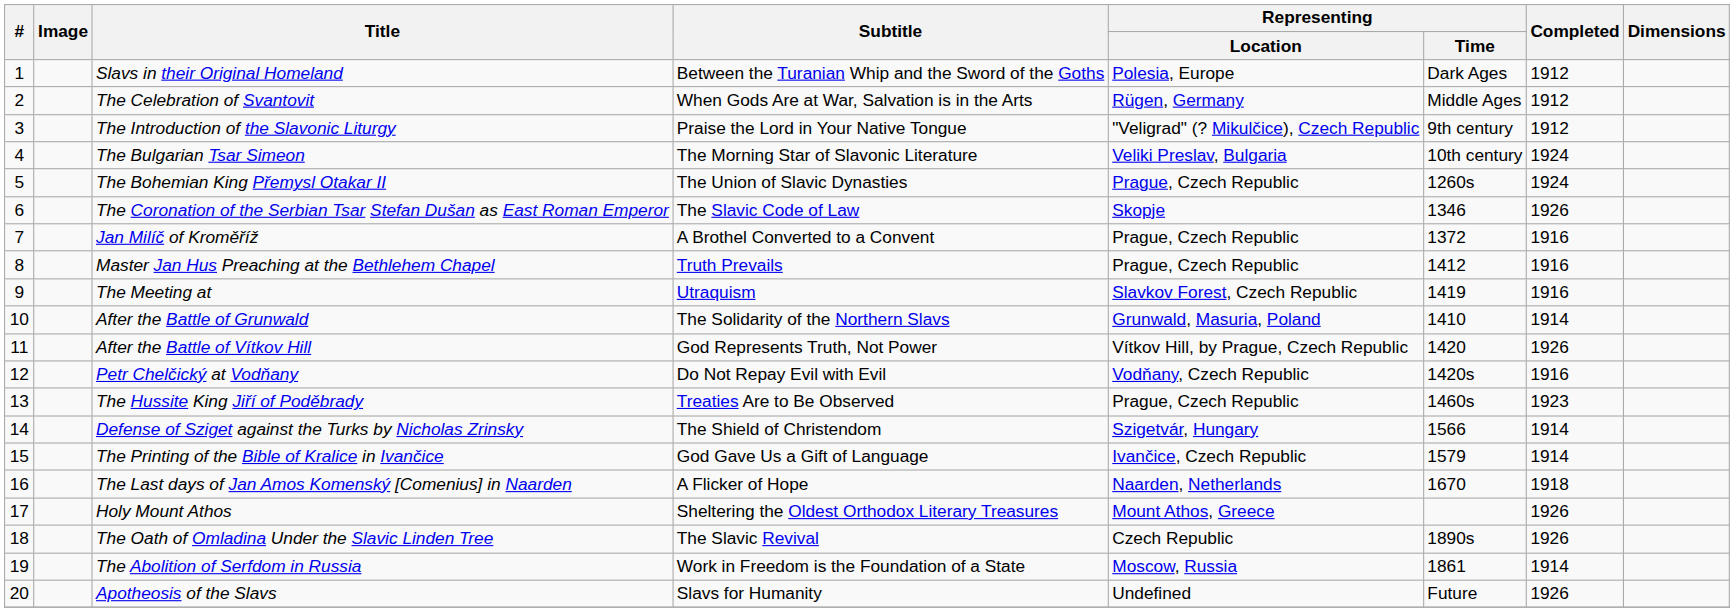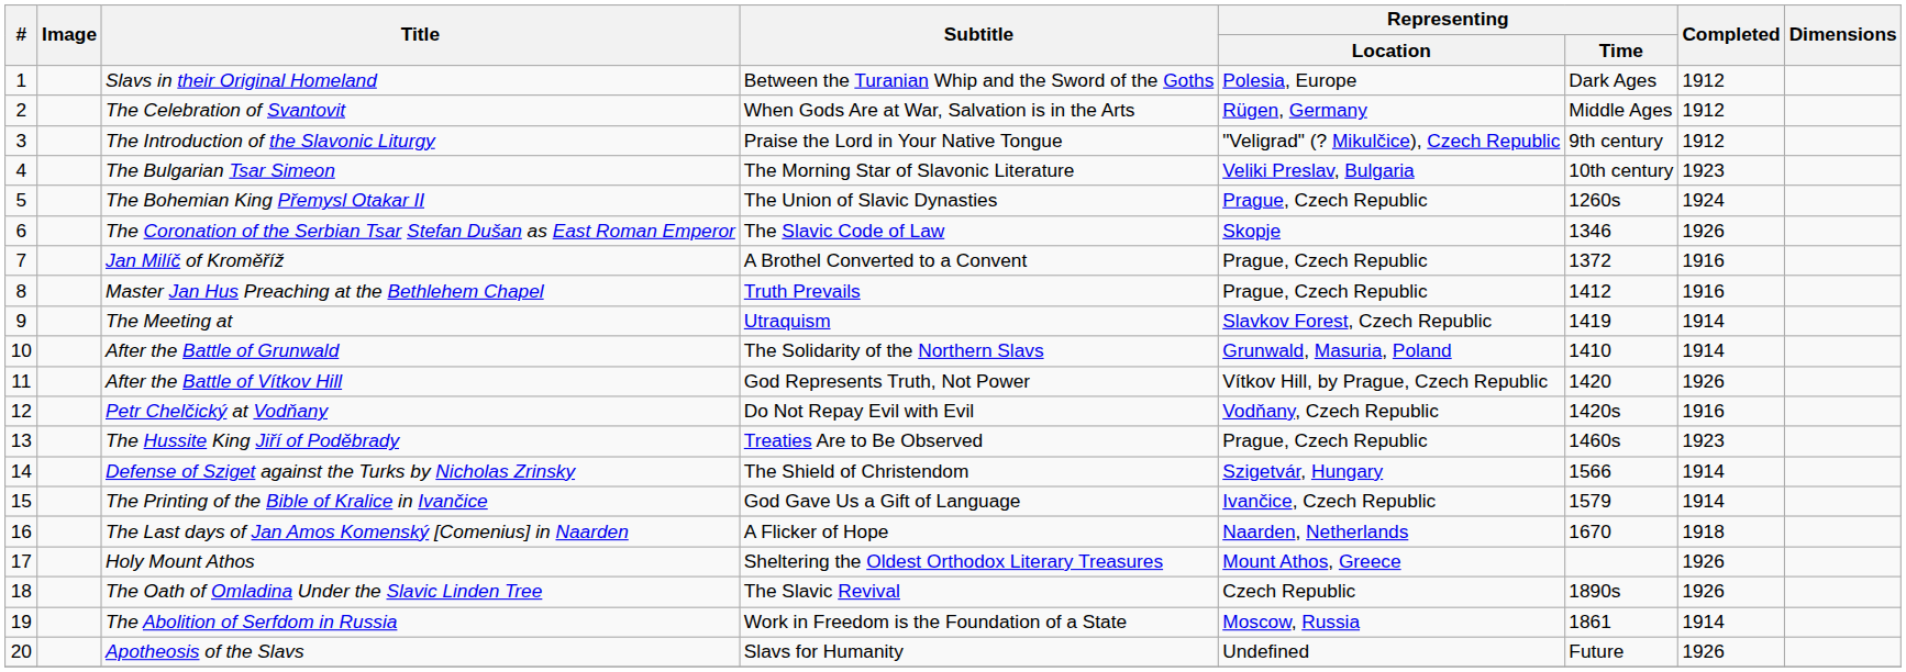The Bulgarian Tsar Simeon | Completed: 1924 -> 1923
The Meeting at | Completed: 1916 -> 1914
